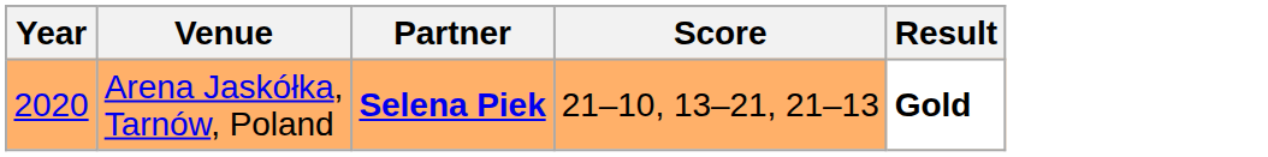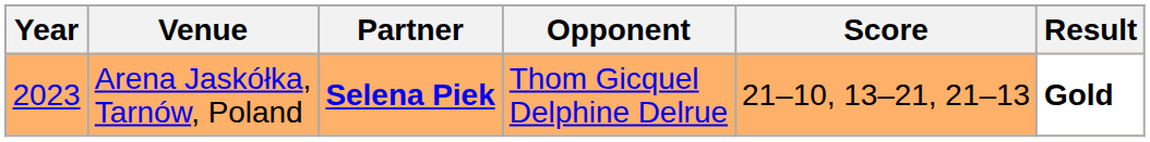+ column: Opponent | Thom Gicquel Delphine Delrue
Arena Jaskółka, Tarnów, Poland | Year: 2020 -> 2023
